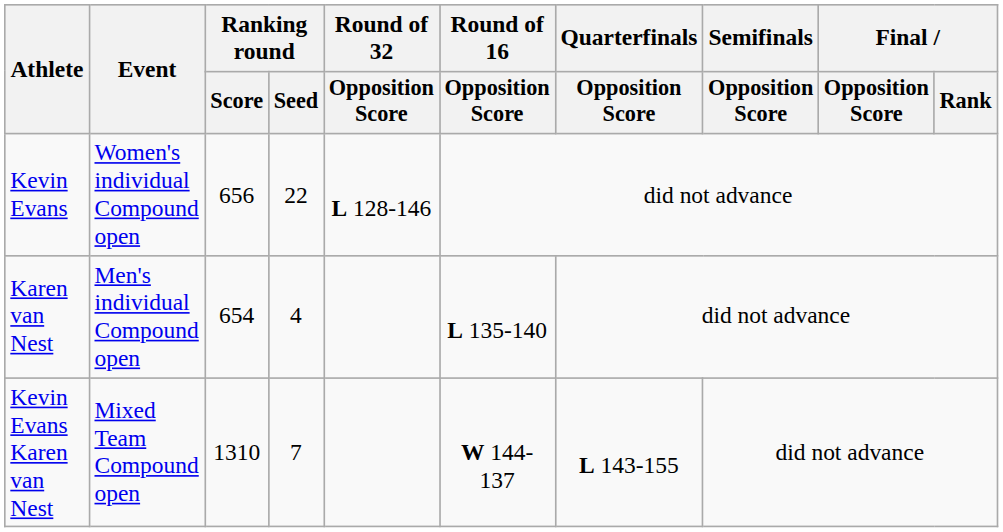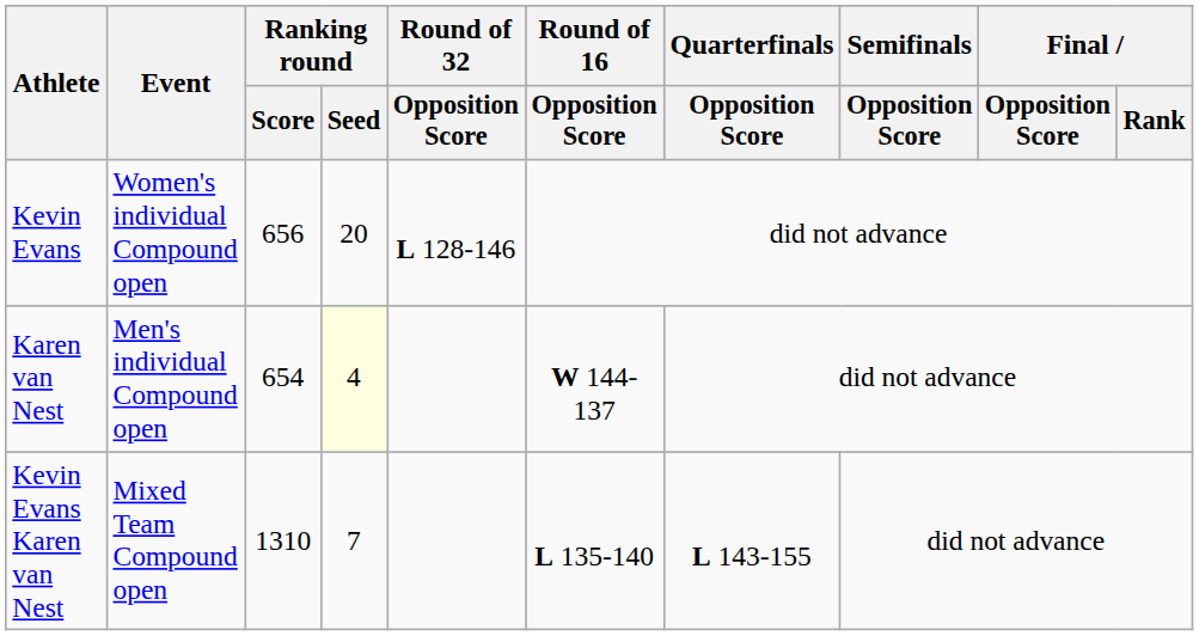Kevin Evans | Ranking round / Seed: 22 -> 20
Karen van Nest | Ranking round / Seed: no background -> lightyellow background
Karen van Nest | Round of 16 / Opposition Score: L 135-140 -> W 144-137
Kevin Evans Karen van Nest | Round of 16 / Opposition Score: W 144-137 -> L 135-140
